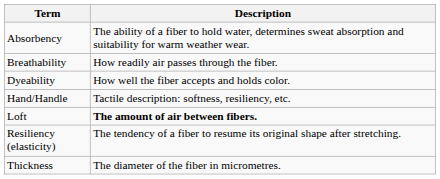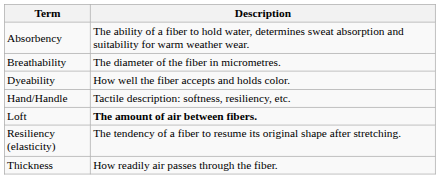Breathability | Description: How readily air passes through the fiber. -> The diameter of the fiber in micrometres.
Thickness | Description: The diameter of the fiber in micrometres. -> How readily air passes through the fiber.
